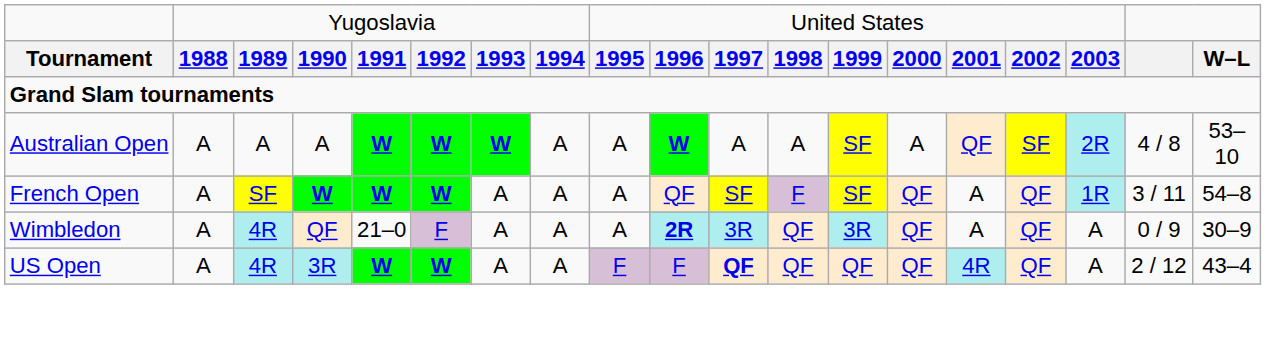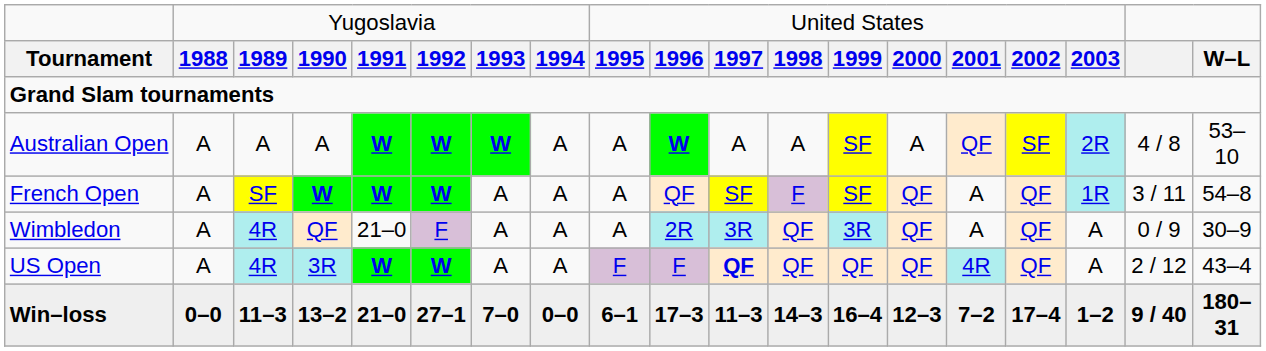Wimbledon | column 10: bold -> normal
+ row: Win–loss | 0–0 | 11–3 | 13–2 | 21–0 | 27–1 | 7–0 | 0–0 | 6–1 | 17–3 | 11–3 | 14–3 | 16–4 | 12–3 | 7–2 | 17–4 | 1–2 | 9 / 40 | 180–31
